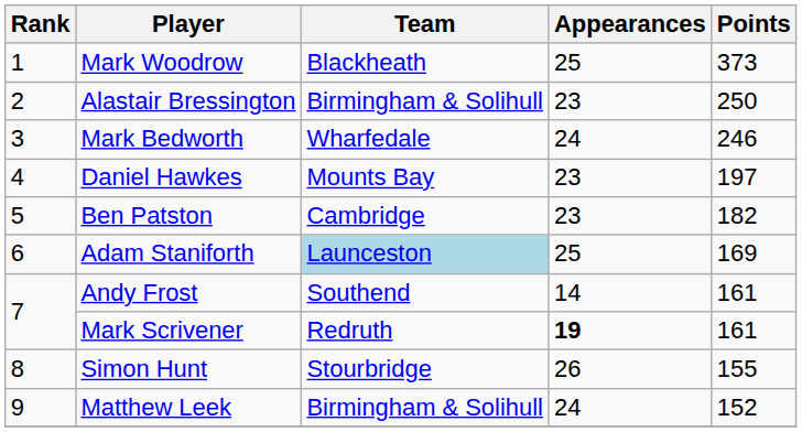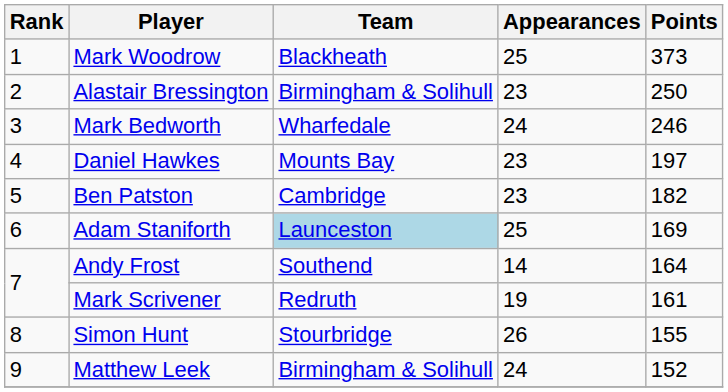Andy Frost | Points: 161 -> 164
Mark Scrivener | Appearances: bold -> normal
